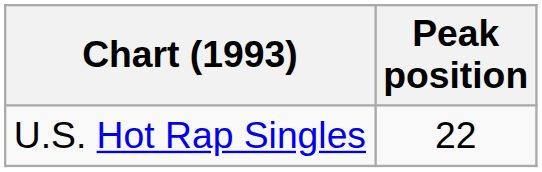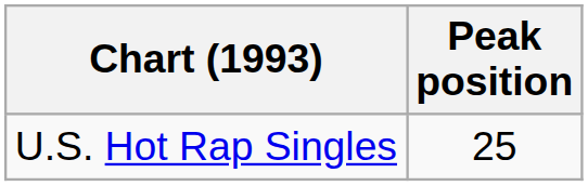U.S. Hot Rap Singles | Peak position: 22 -> 25
